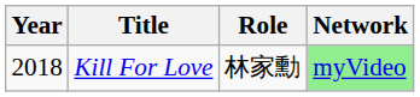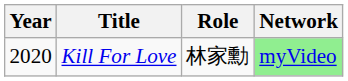Kill For Love | Year: 2018 -> 2020
